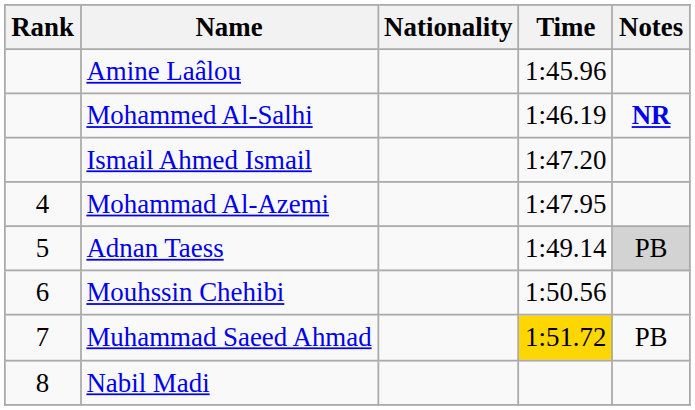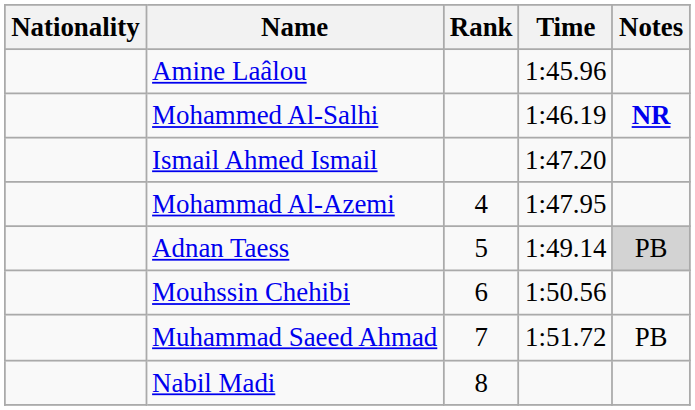columns swapped: Rank <-> Nationality
Muhammad Saeed Ahmad | Time: gold background -> no background
